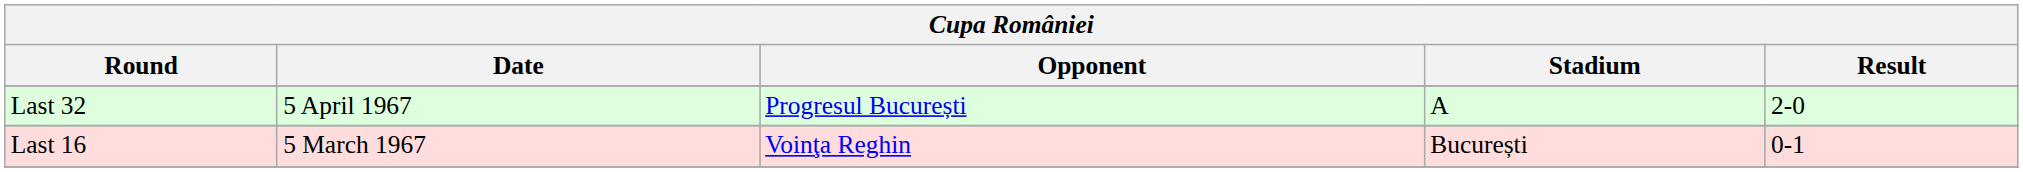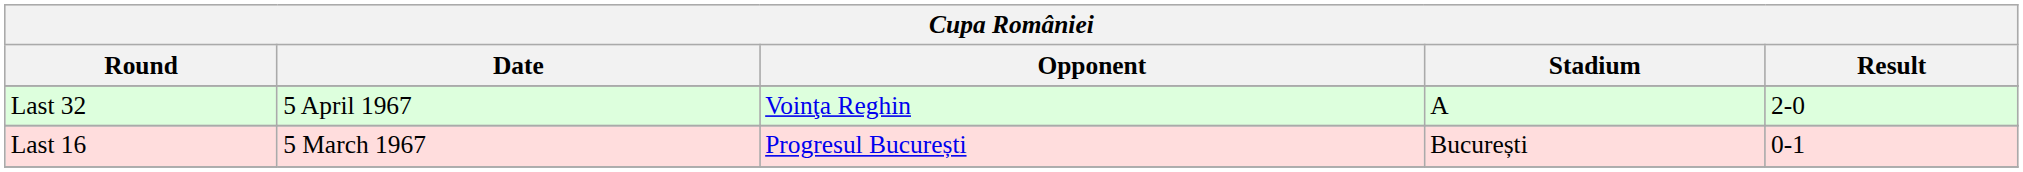Last 32 | Opponent: Progresul București -> Voinţa Reghin
Last 16 | Opponent: Voinţa Reghin -> Progresul București
